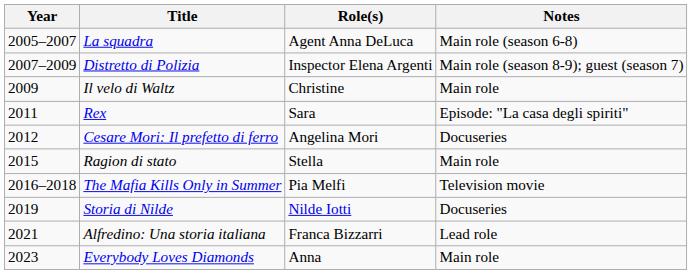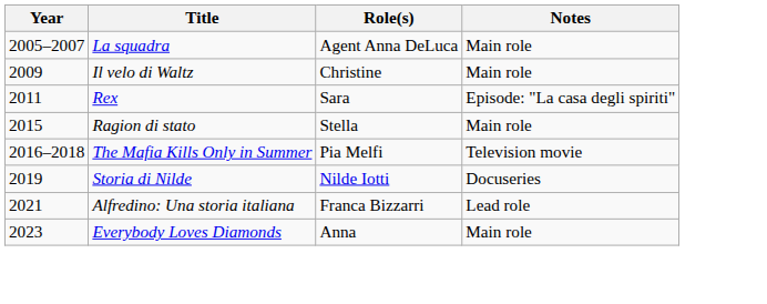La squadra | Notes: Main role (season 6-8) -> Main role
- row: 2007–2009 | Distretto di Polizia | Inspector Elena Argenti | Main role (season 8-9); guest (season 7)
- row: 2012 | Cesare Mori: Il prefetto di ferro | Angelina Mori | Docuseries
